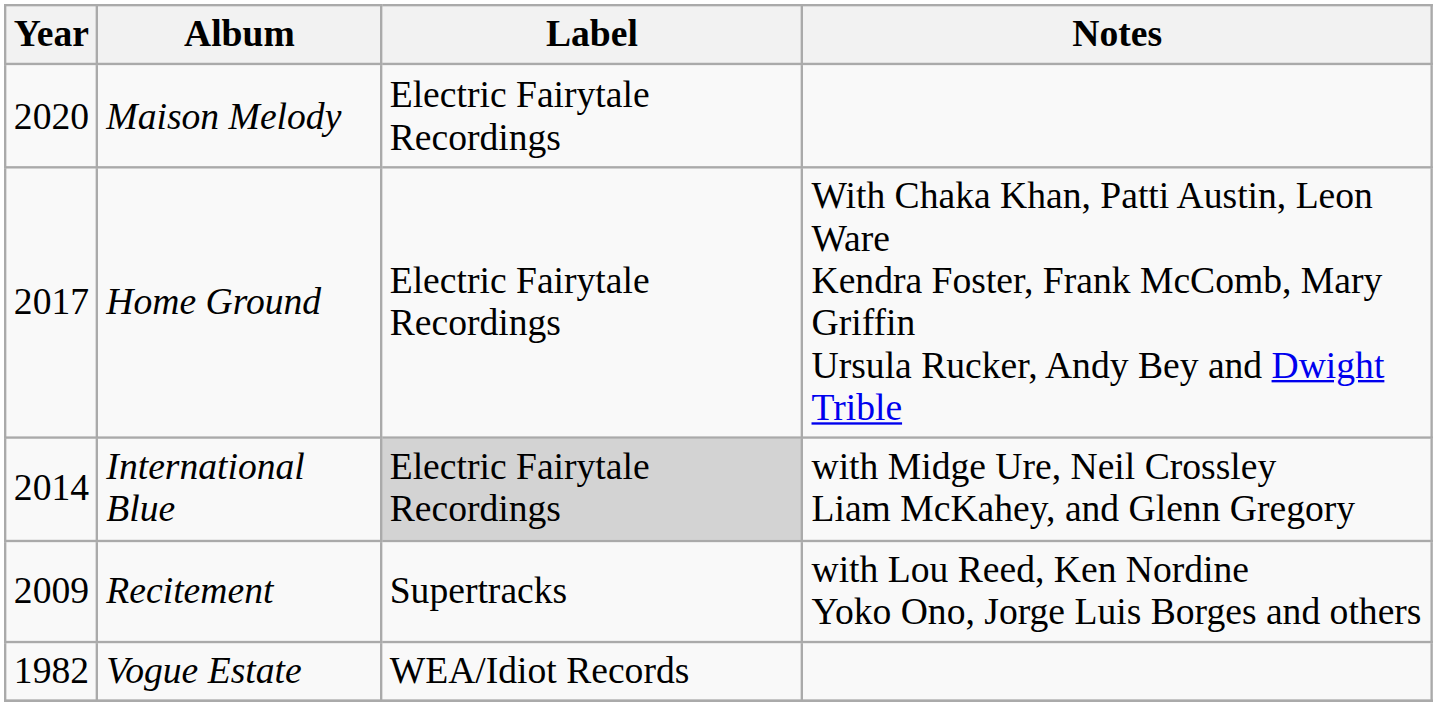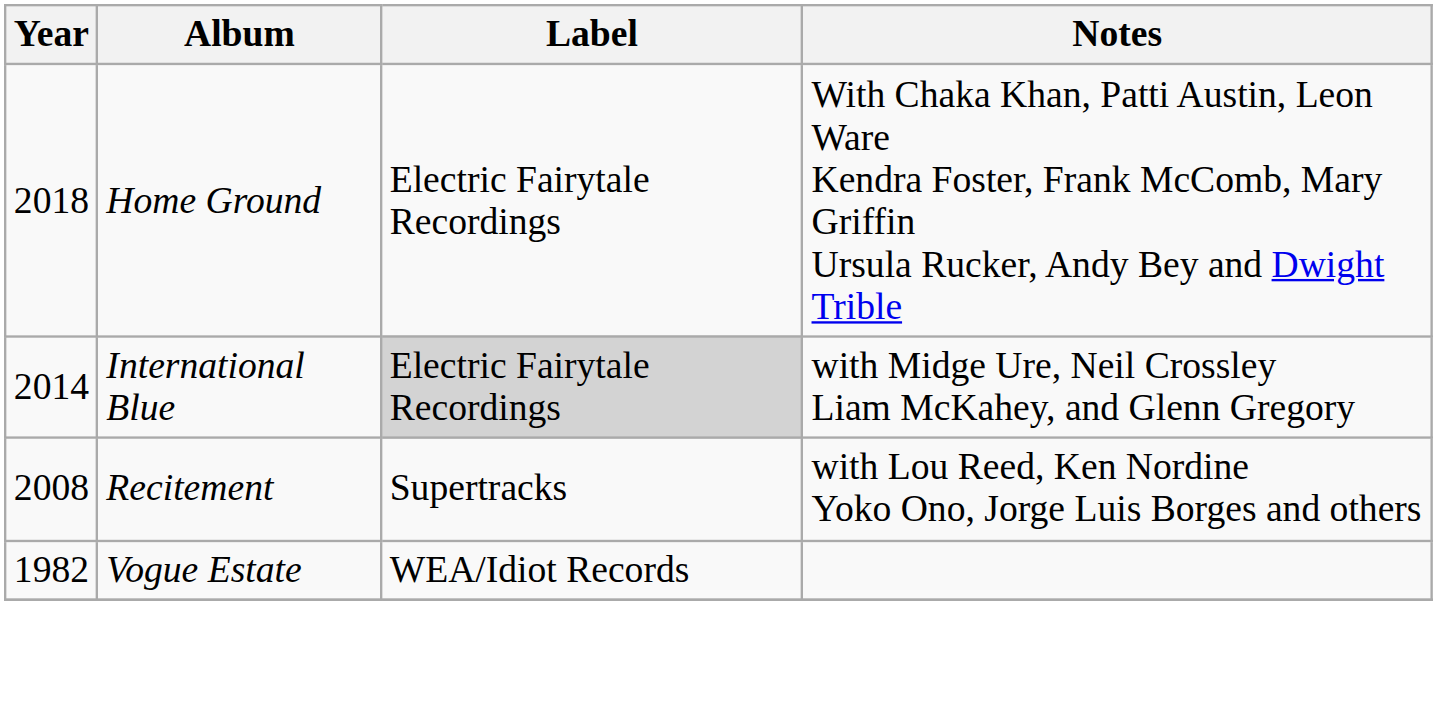- row: 2020 | Maison Melody | Electric Fairytale Recordings
Home Ground | Year: 2017 -> 2018
Recitement | Year: 2009 -> 2008
